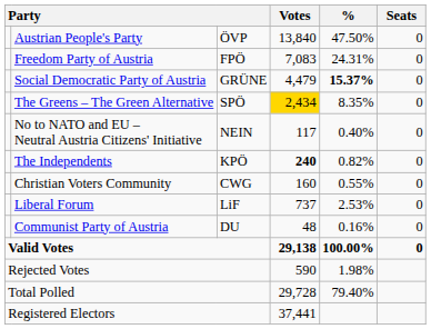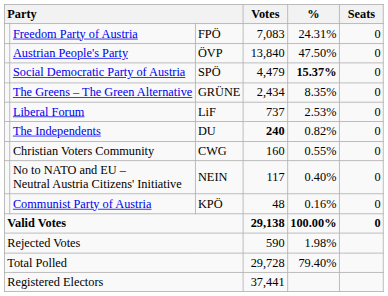rows swapped: Austrian People's Party <-> Freedom Party of Austria
Social Democratic Party of Austria | column 3: GRÜNE -> SPÖ
The Greens – The Green Alternative | column 3: SPÖ -> GRÜNE
The Greens – The Green Alternative | Votes: gold background -> no background
rows swapped: Liberal Forum <-> No to NATO and EU – Neutral Austria Citizens' Initiative
The Independents | column 3: KPÖ -> DU
Communist Party of Austria | column 3: DU -> KPÖ
